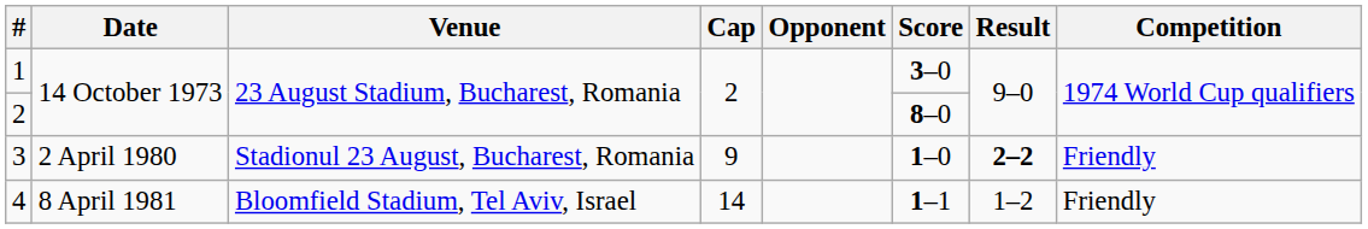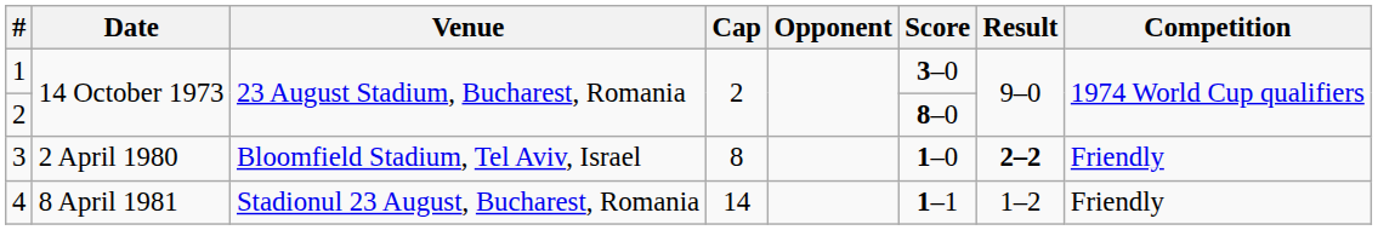3 | Venue: Stadionul 23 August, Bucharest, Romania -> Bloomfield Stadium, Tel Aviv, Israel
3 | Cap: 9 -> 8
4 | Venue: Bloomfield Stadium, Tel Aviv, Israel -> Stadionul 23 August, Bucharest, Romania
